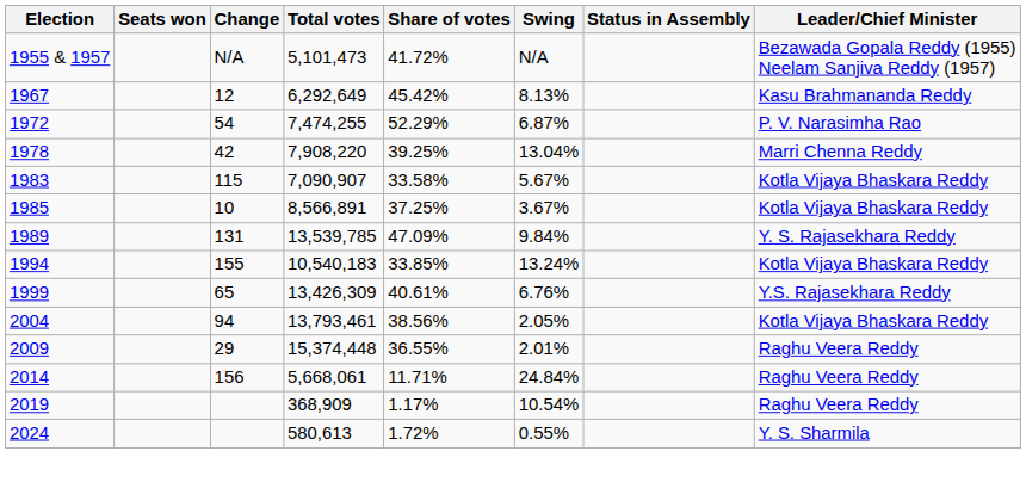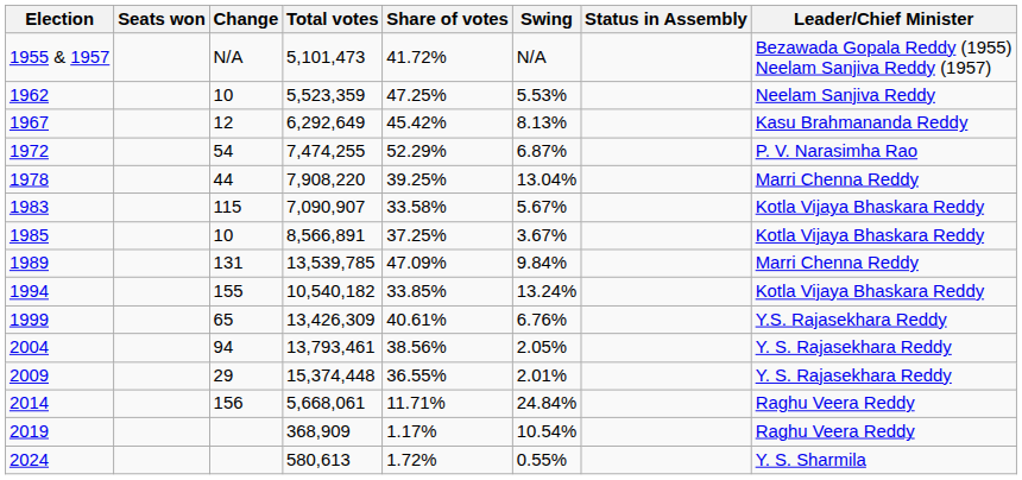+ row: 1962 | 10 | 5,523,359 | 47.25% | 5.53% | Neelam Sanjiva Reddy
1978 | Change: 42 -> 44
1989 | Leader/Chief Minister: Y. S. Rajasekhara Reddy -> Marri Chenna Reddy
1994 | Total votes: 10,540,183 -> 10,540,182
2004 | Leader/Chief Minister: Kotla Vijaya Bhaskara Reddy -> Y. S. Rajasekhara Reddy
2009 | Leader/Chief Minister: Raghu Veera Reddy -> Y. S. Rajasekhara Reddy
